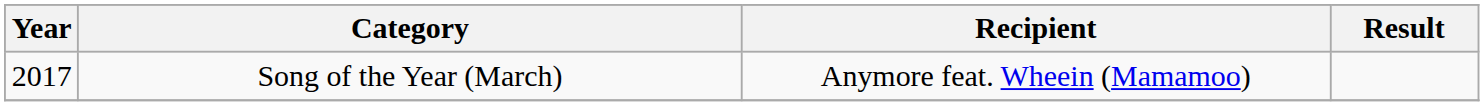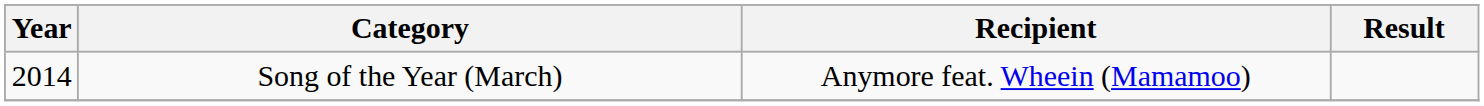Song of the Year (March) | Year: 2017 -> 2014
